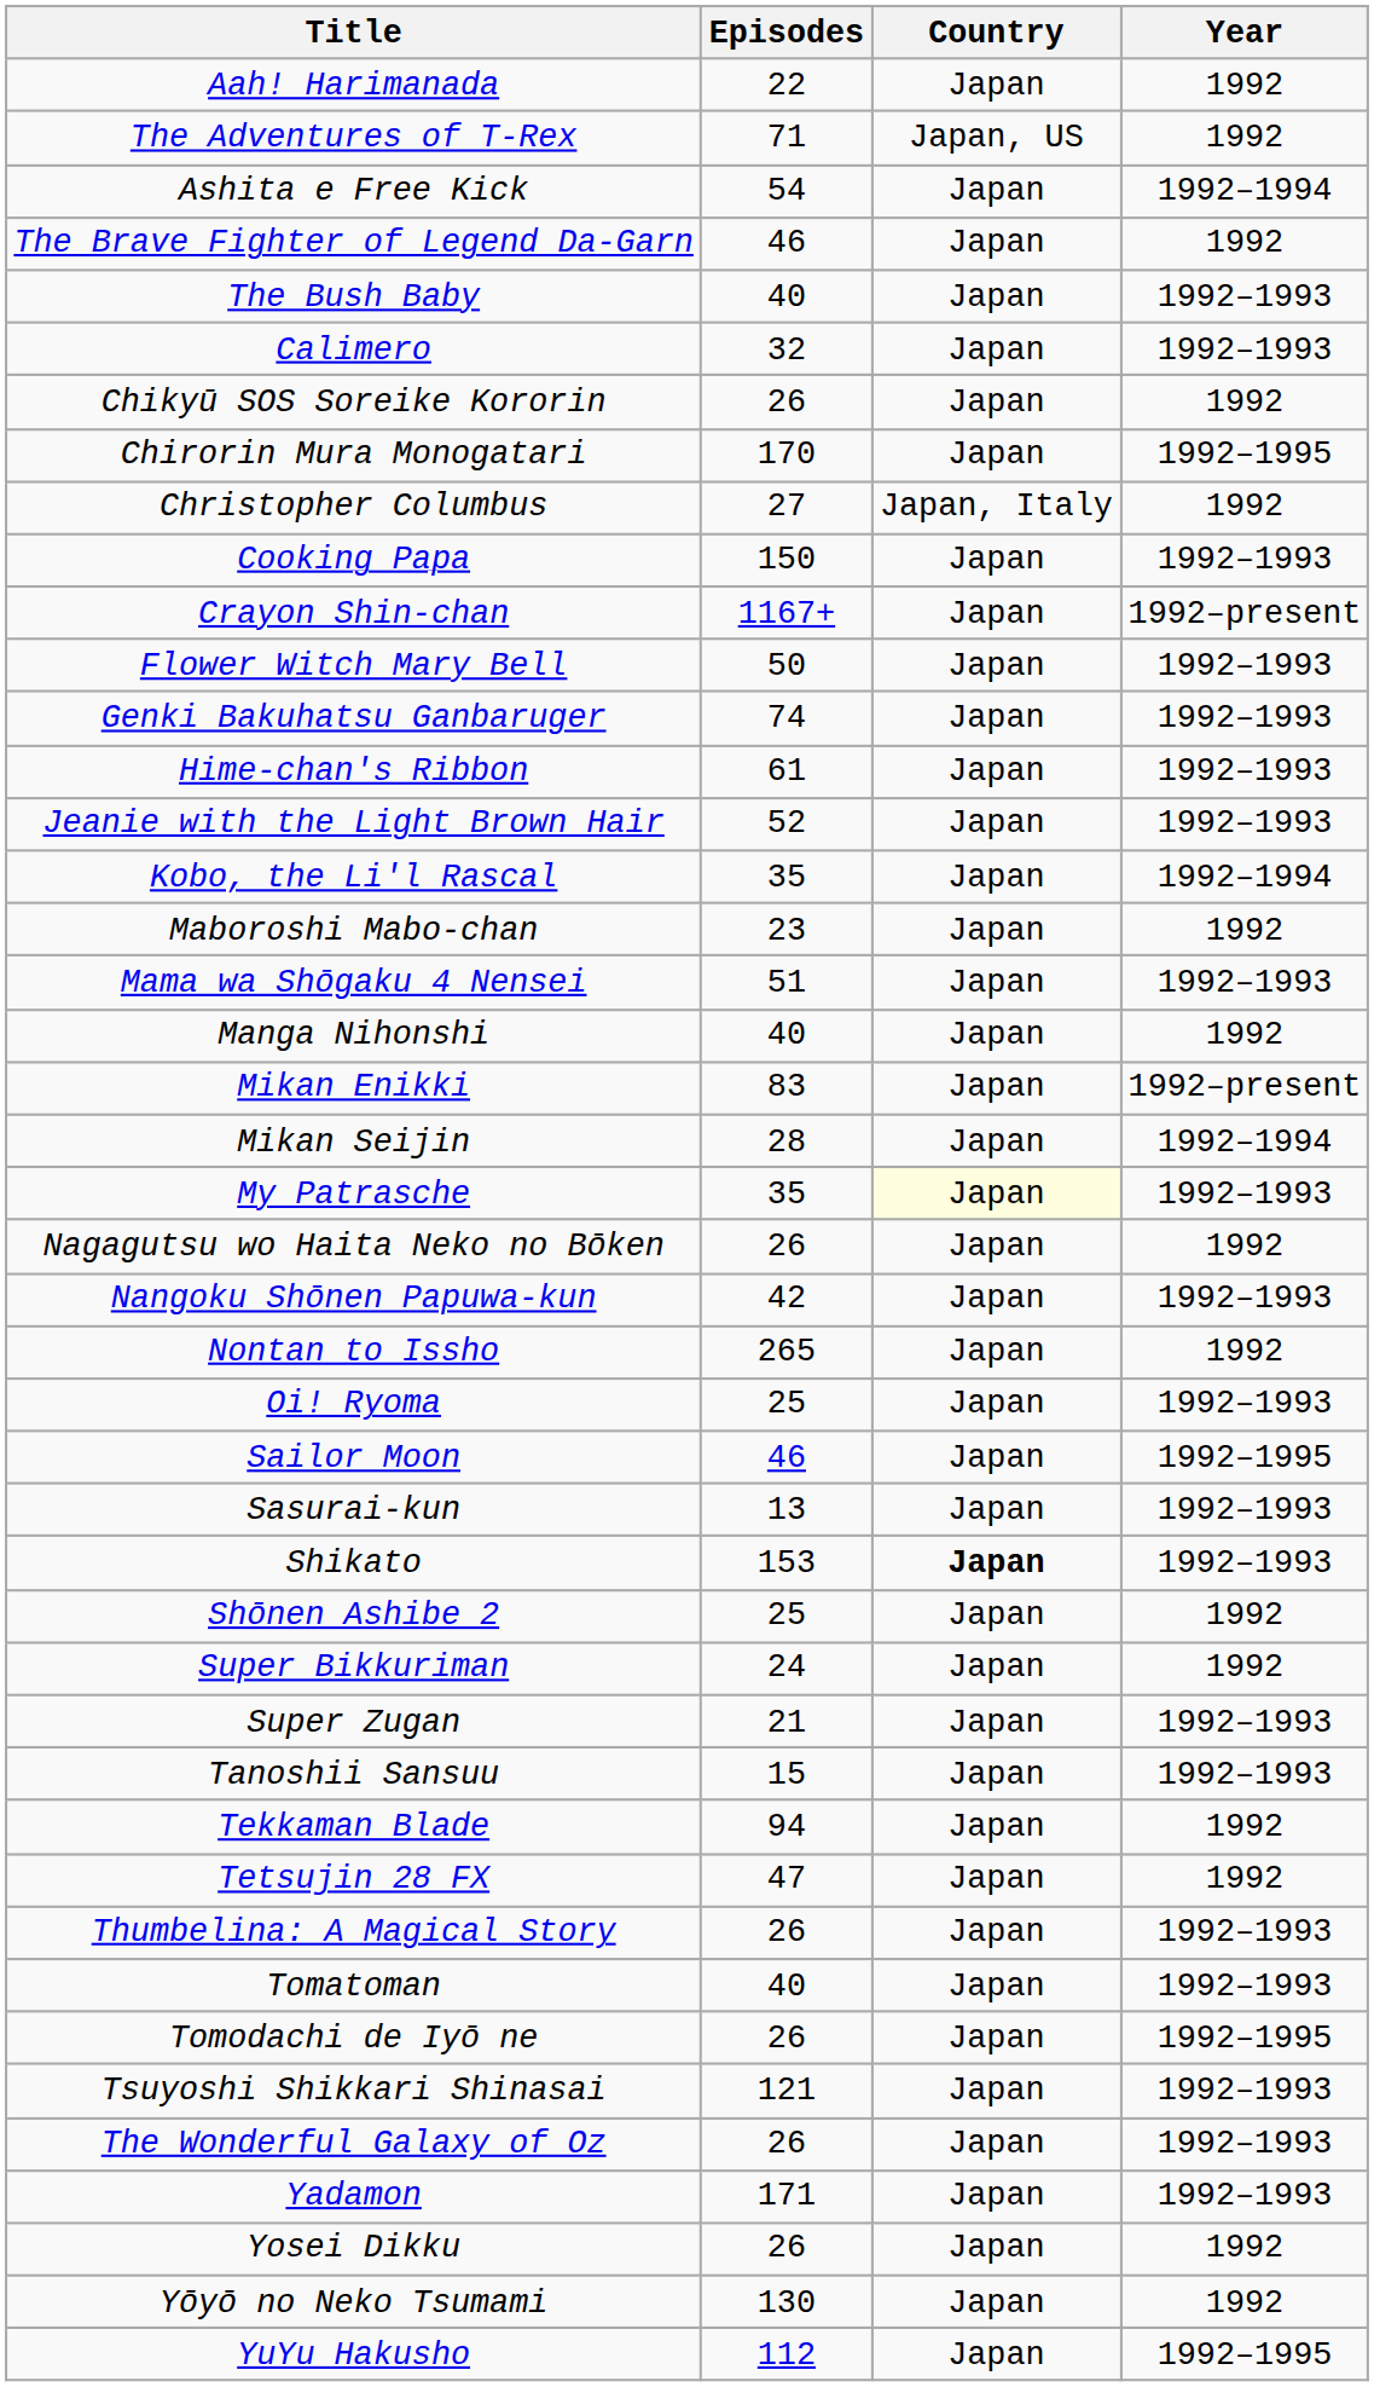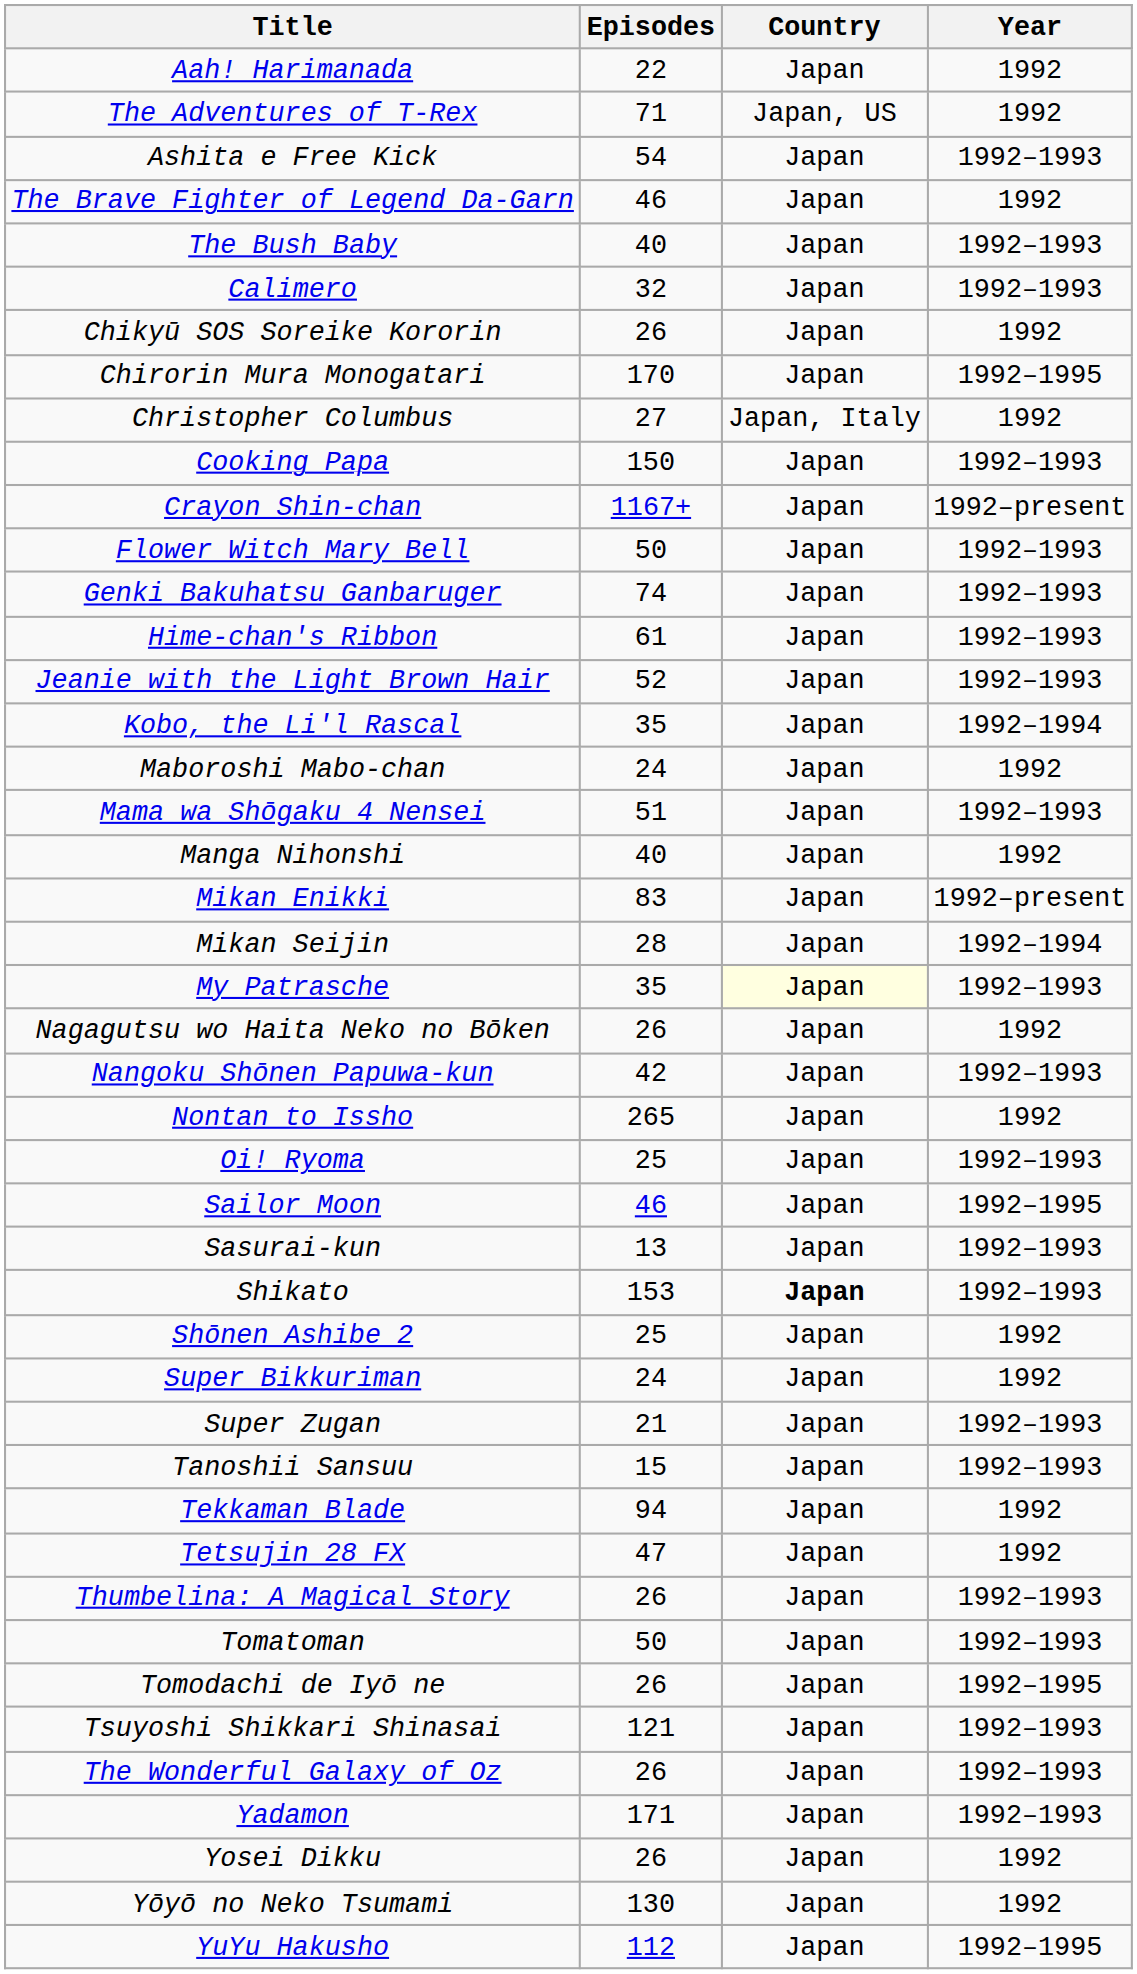Ashita e Free Kick | Year: 1992–1994 -> 1992–1993
Maboroshi Mabo-chan | Episodes: 23 -> 24
Tomatoman | Episodes: 40 -> 50
